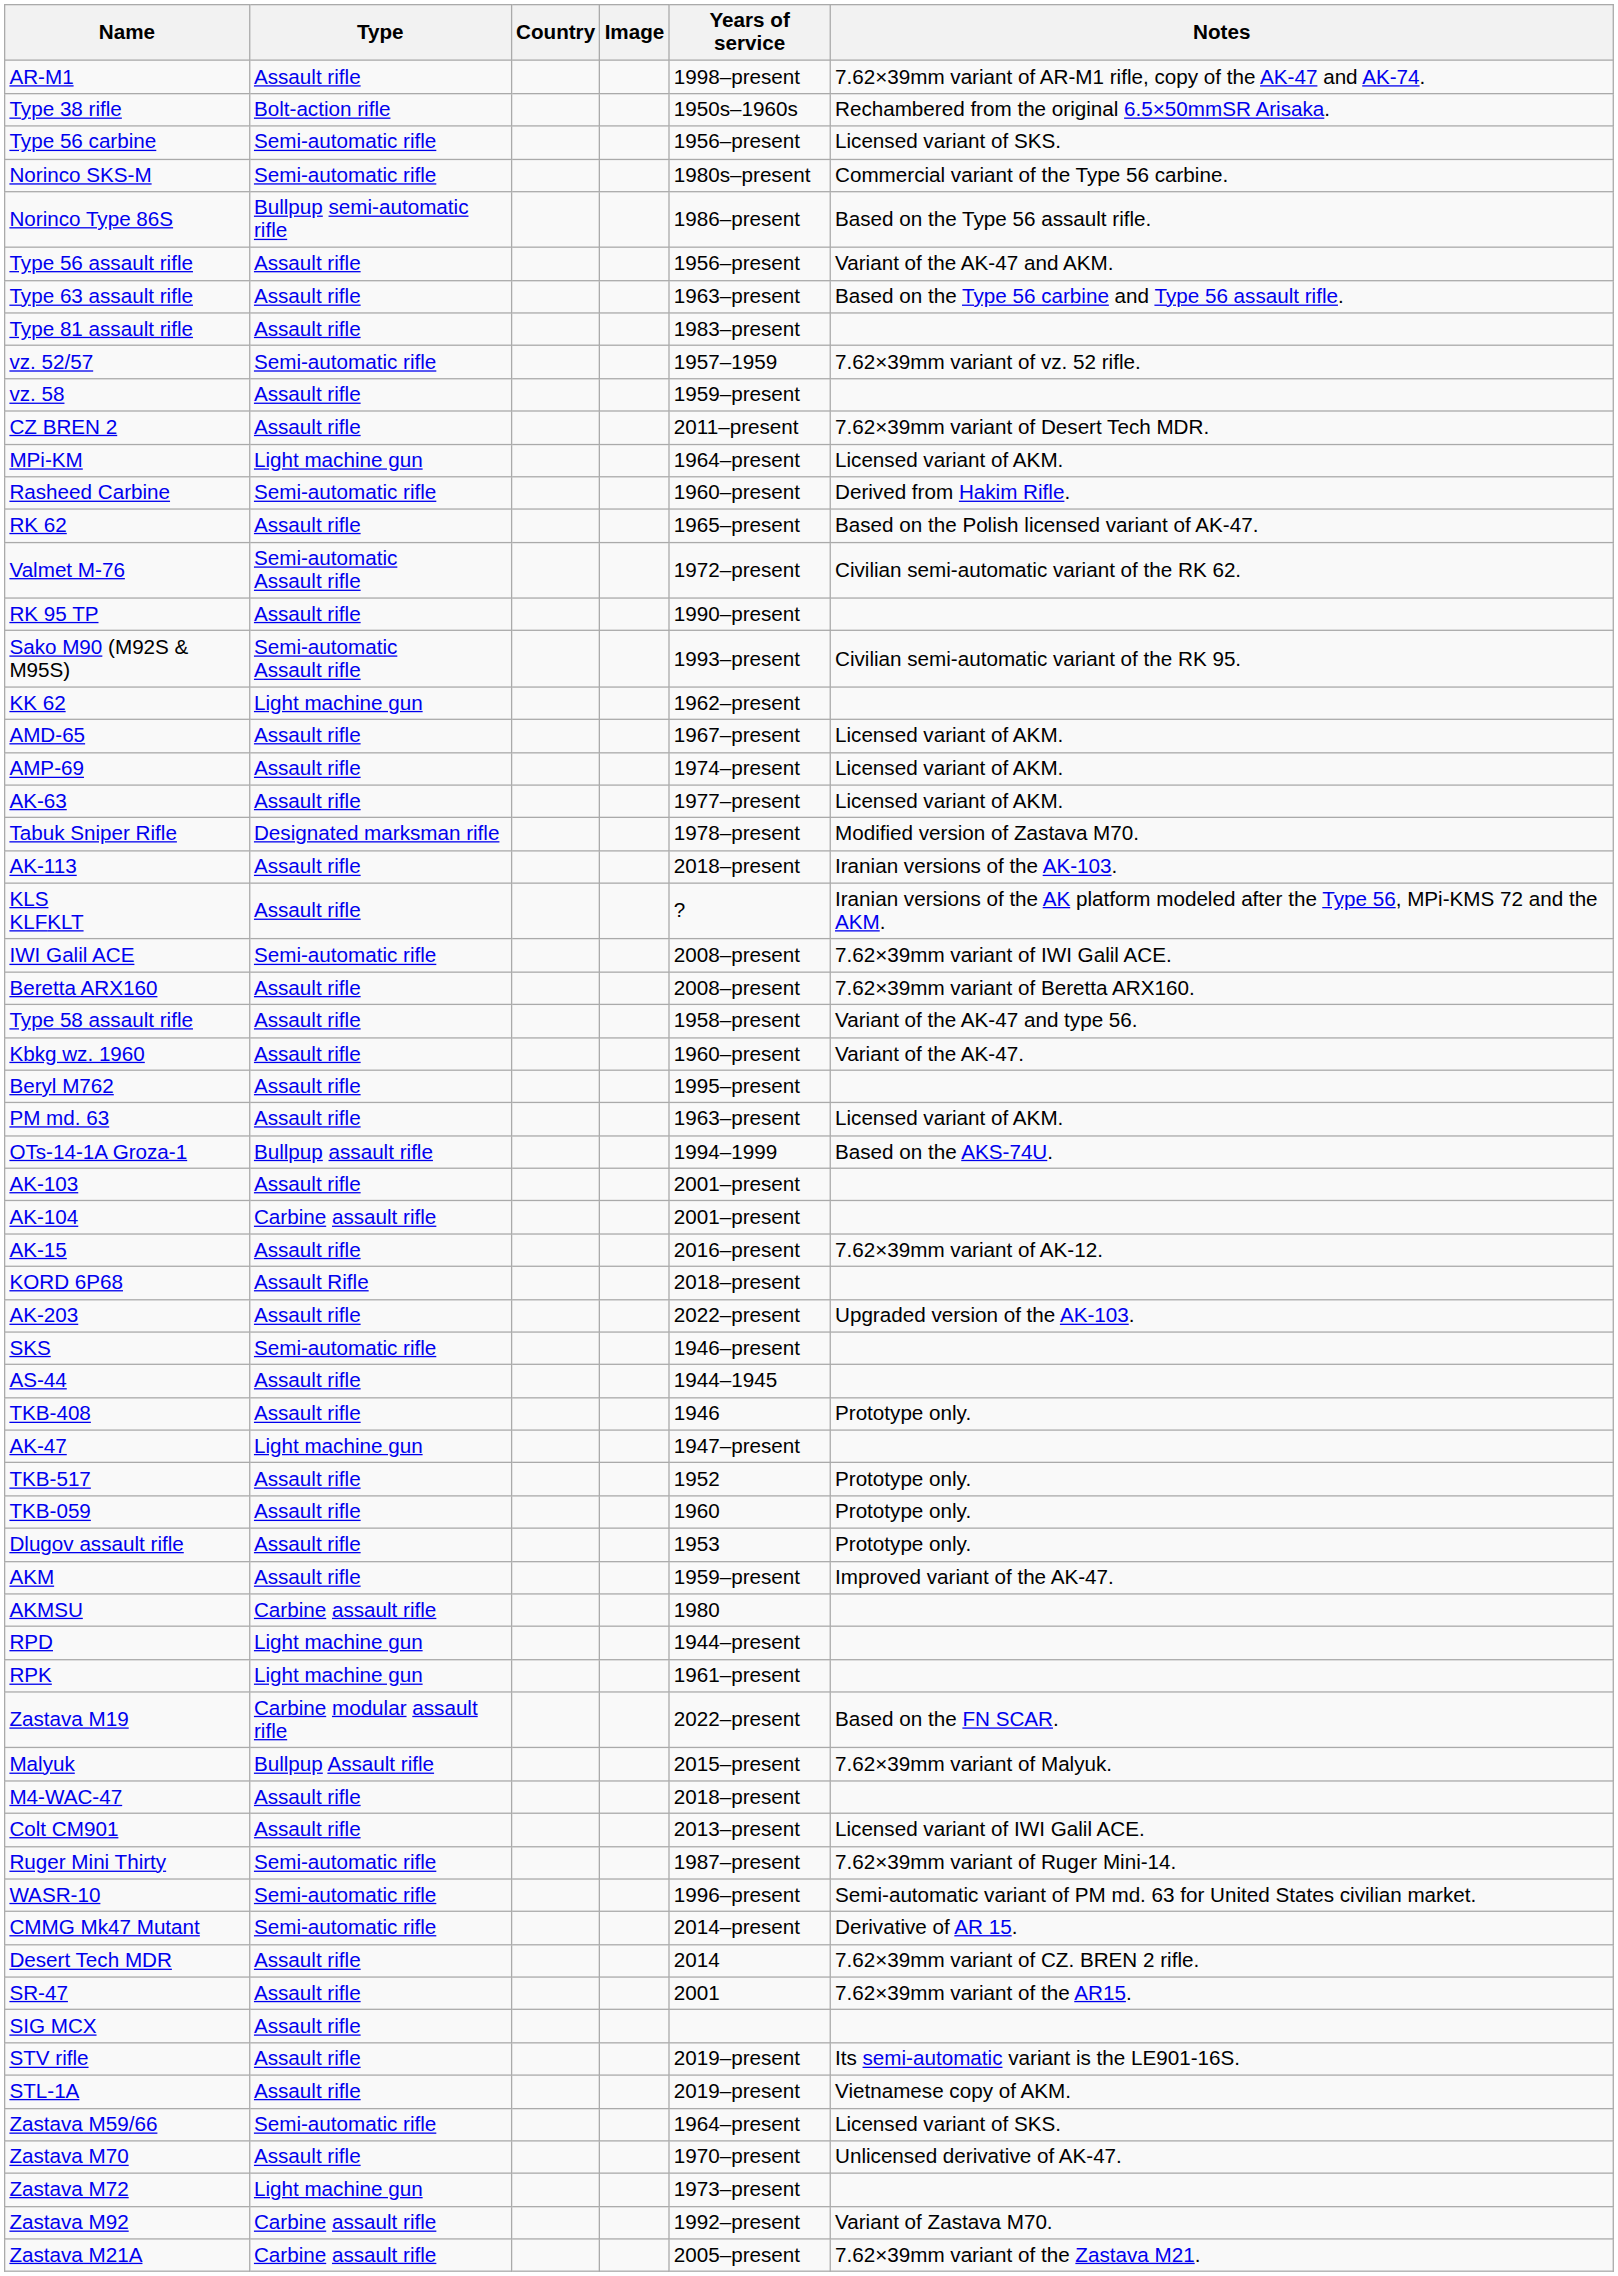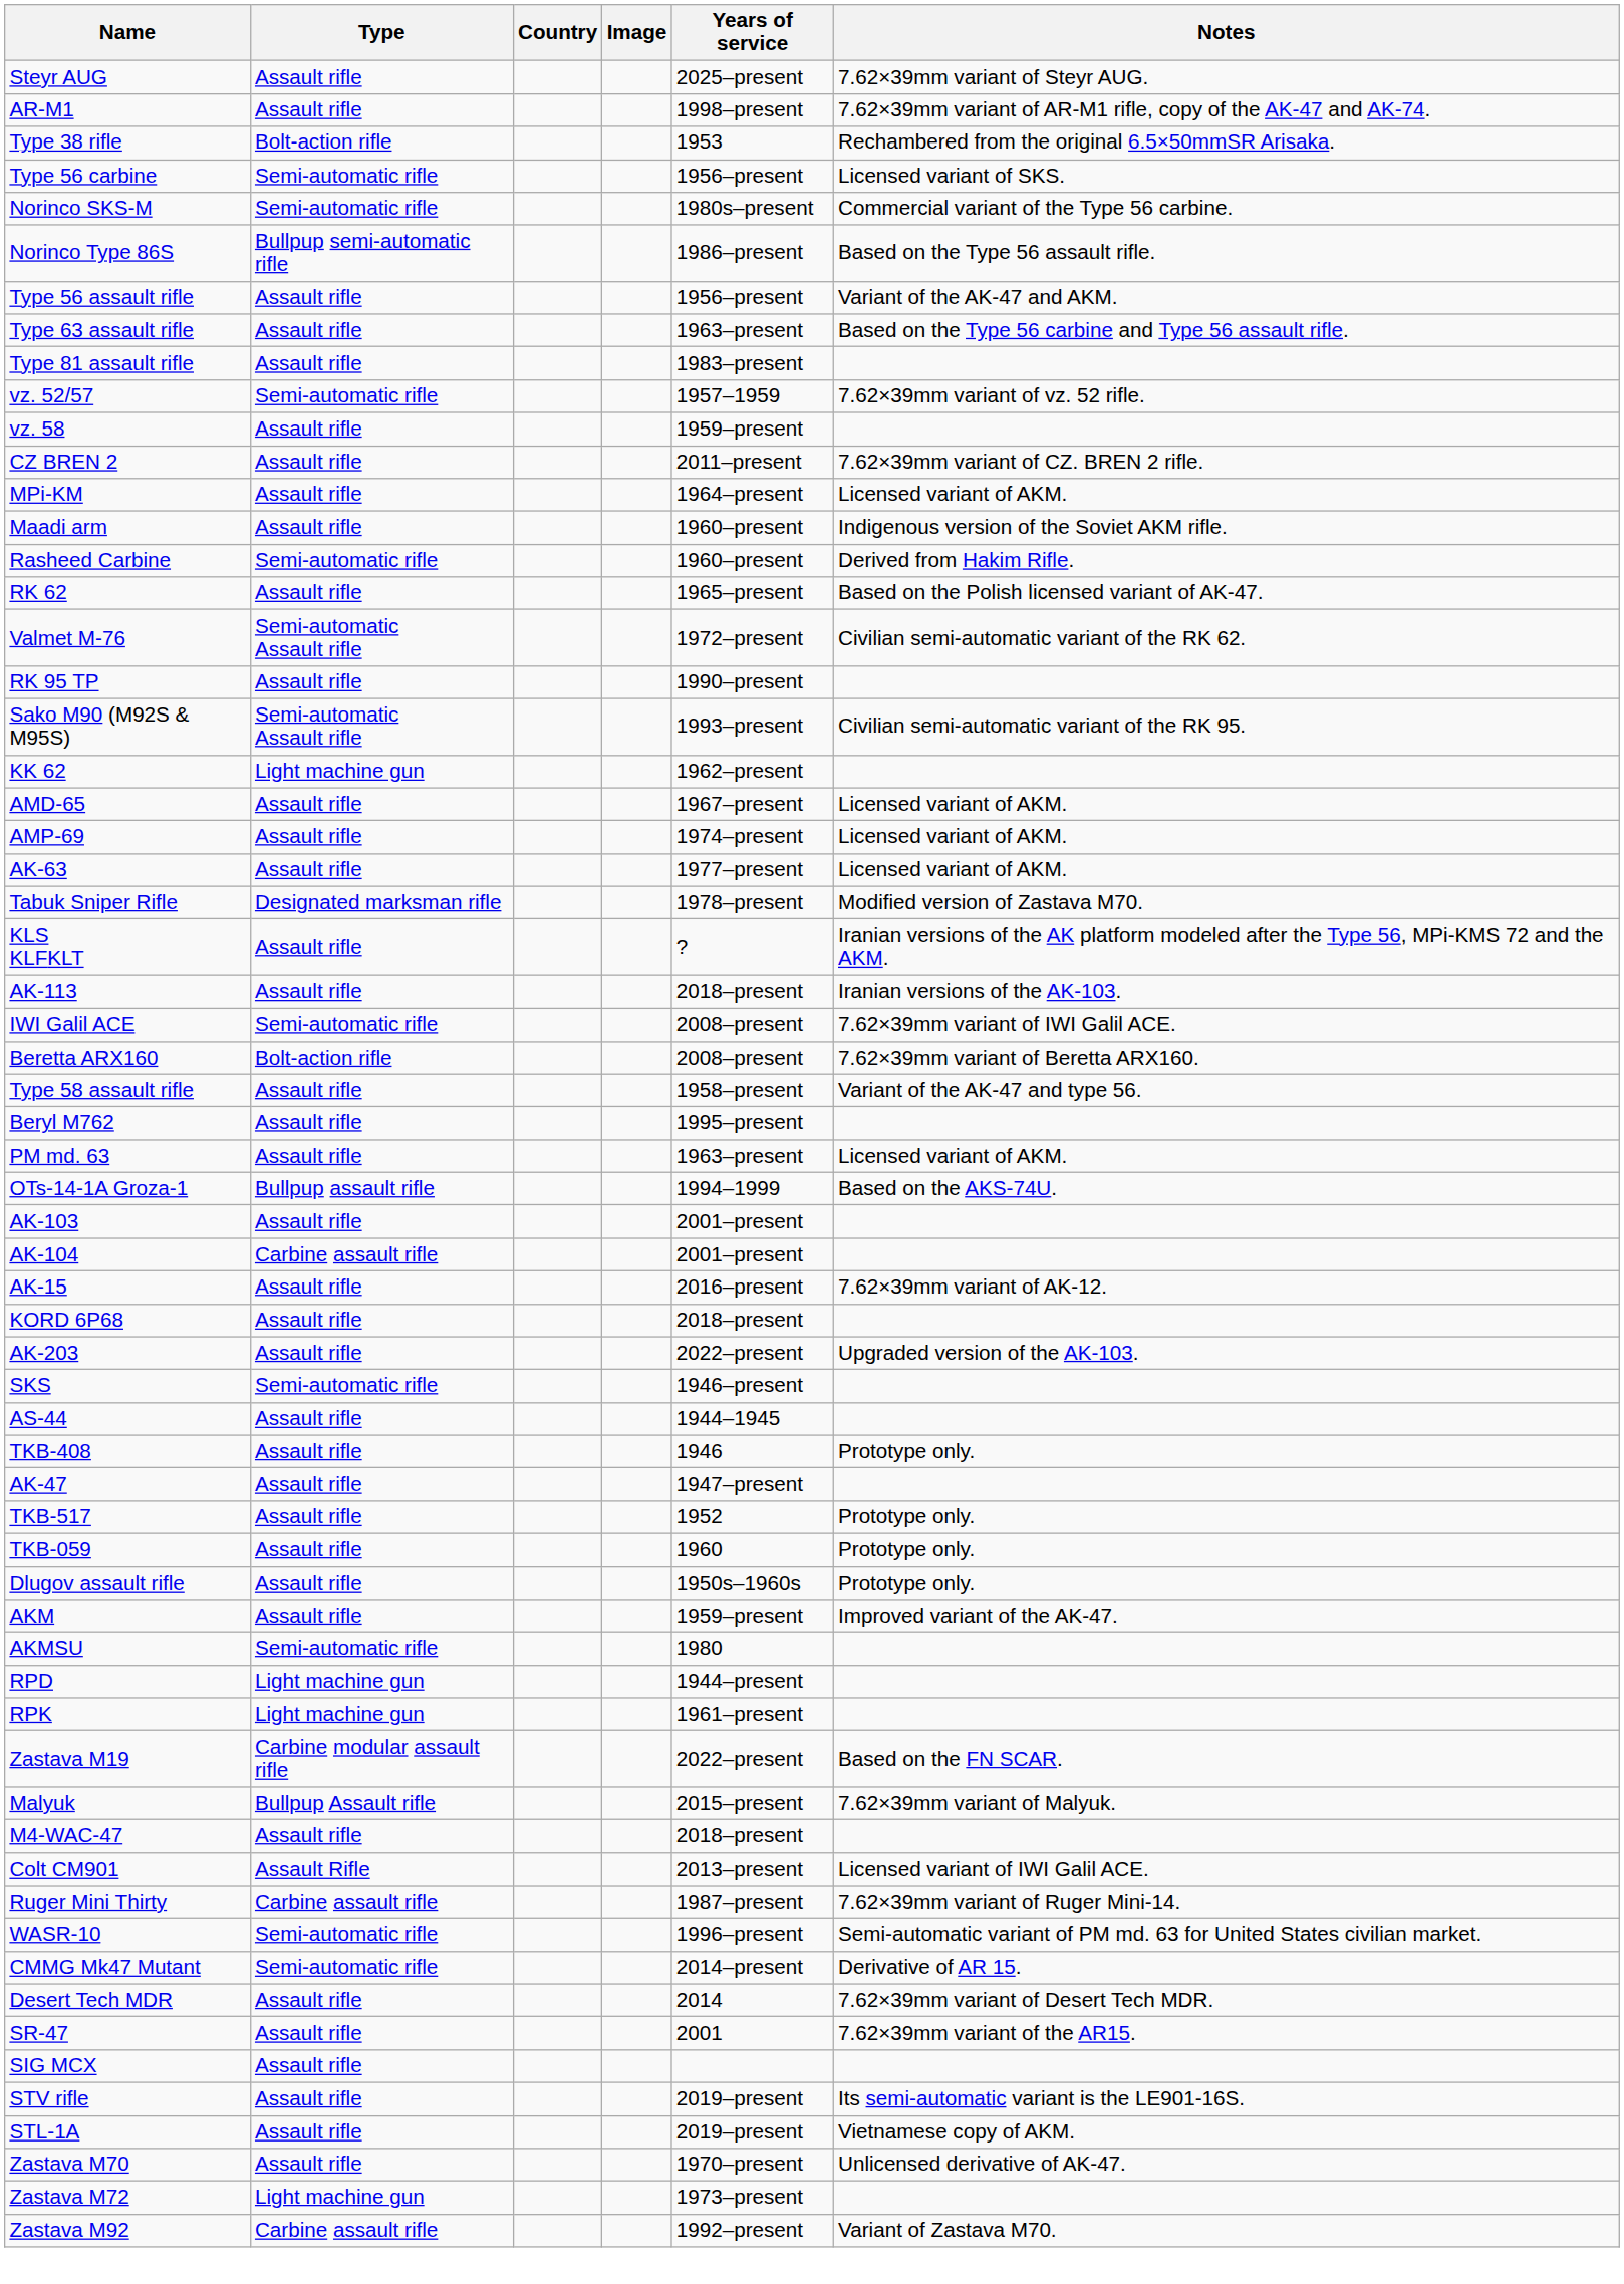+ row: Steyr AUG | Assault rifle | 2025–present | 7.62×39mm variant of Steyr AUG.
Type 38 rifle | Years of service: 1950s–1960s -> 1953
CZ BREN 2 | Notes: 7.62×39mm variant of Desert Tech MDR. -> 7.62×39mm variant of CZ. BREN 2 rifle.
MPi-KM | Type: Light machine gun -> Assault rifle
+ row: Maadi arm | Assault rifle | 1960–present | Indigenous version of the Soviet AKM rifle.
rows swapped: KLS KLFKLT <-> AK-113
Beretta ARX160 | Type: Assault rifle -> Bolt-action rifle
- row: Kbkg wz. 1960 | Assault rifle | 1960–present | Variant of the AK-47.
KORD 6P68 | Type: Assault Rifle -> Assault rifle
AK-47 | Type: Light machine gun -> Assault rifle
Dlugov assault rifle | Years of service: 1953 -> 1950s–1960s
AKMSU | Type: Carbine assault rifle -> Semi-automatic rifle
Colt CM901 | Type: Assault rifle -> Assault Rifle
Ruger Mini Thirty | Type: Semi-automatic rifle -> Carbine assault rifle
Desert Tech MDR | Notes: 7.62×39mm variant of CZ. BREN 2 rifle. -> 7.62×39mm variant of Desert Tech MDR.
- row: Zastava M59/66 | Semi-automatic rifle | 1964–present | Licensed variant of SKS.
- row: Zastava M21A | Carbine assault rifle | 2005–present | 7.62×39mm variant of the Zastava M21.
